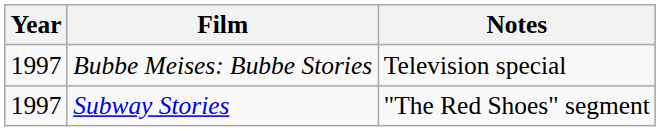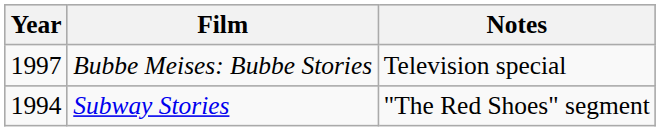Subway Stories | Year: 1997 -> 1994
